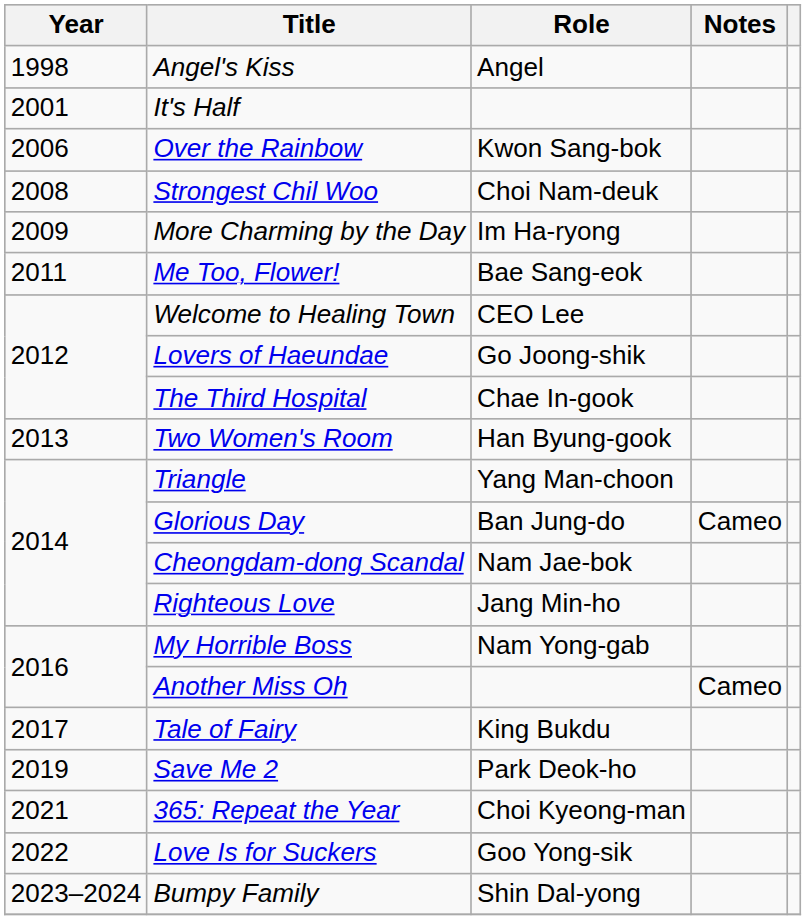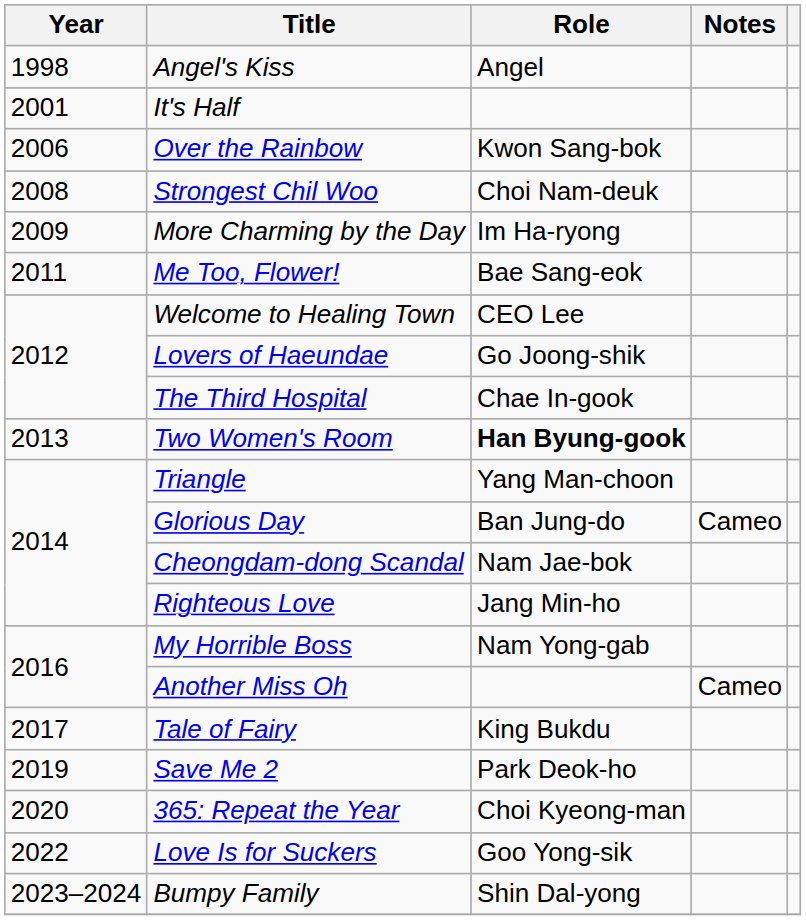Two Women's Room | Role: normal -> bold
365: Repeat the Year | Year: 2021 -> 2020
